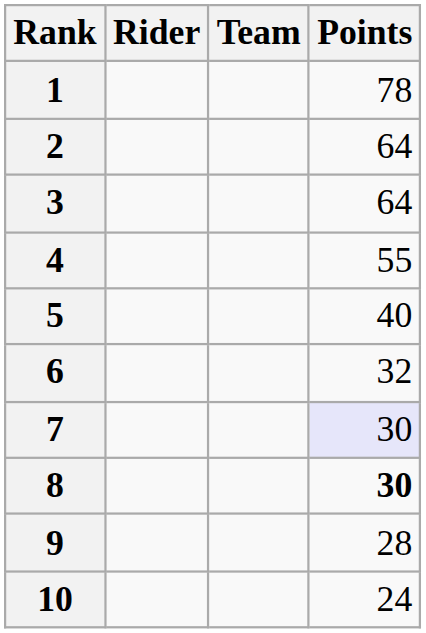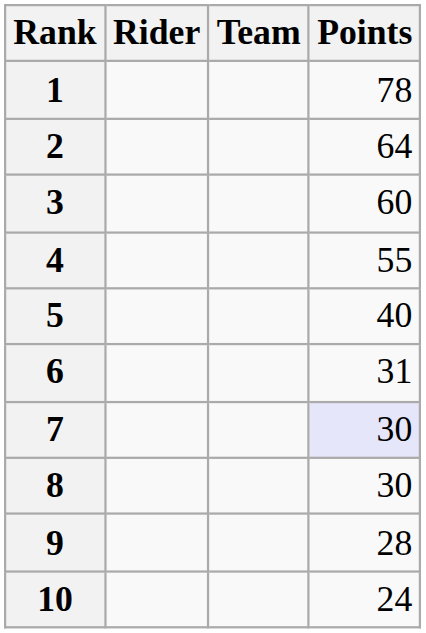3 | Points: 64 -> 60
6 | Points: 32 -> 31
8 | Points: bold -> normal
